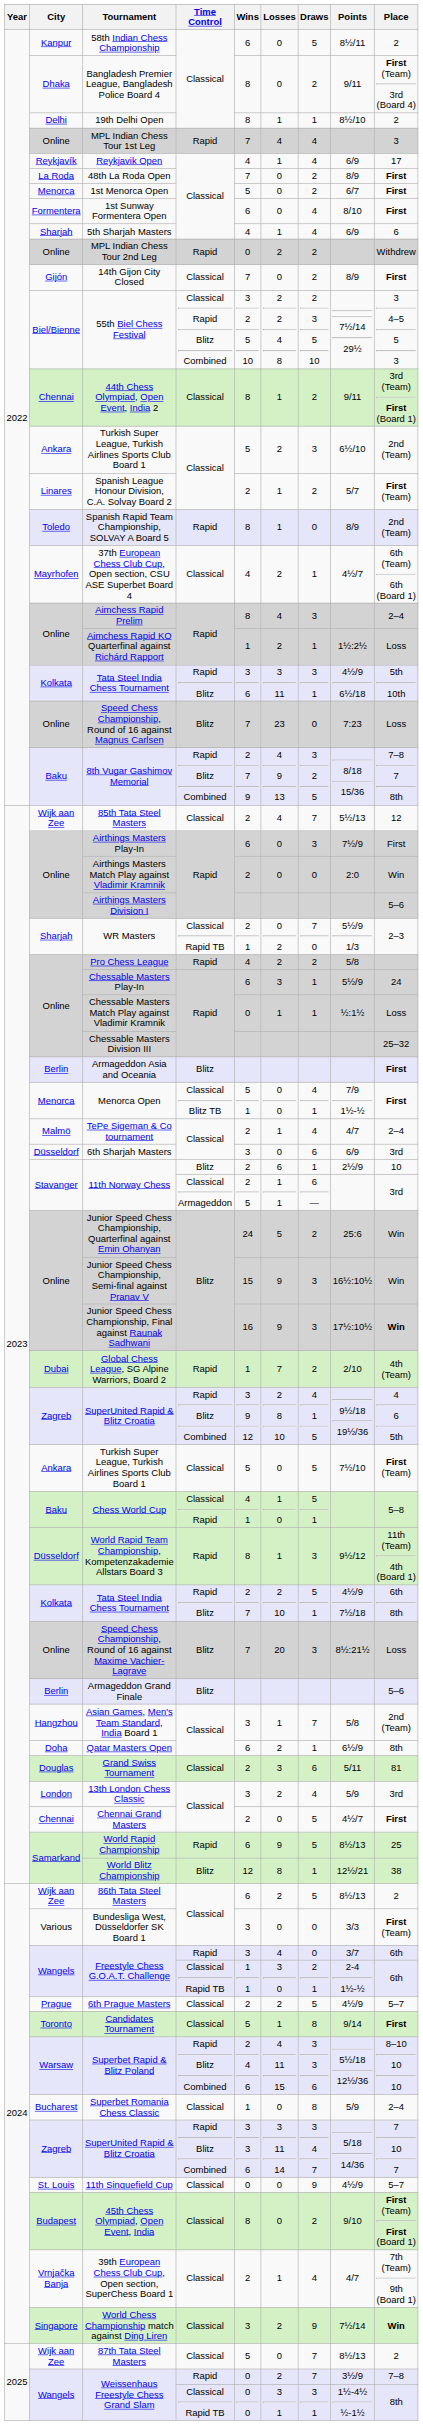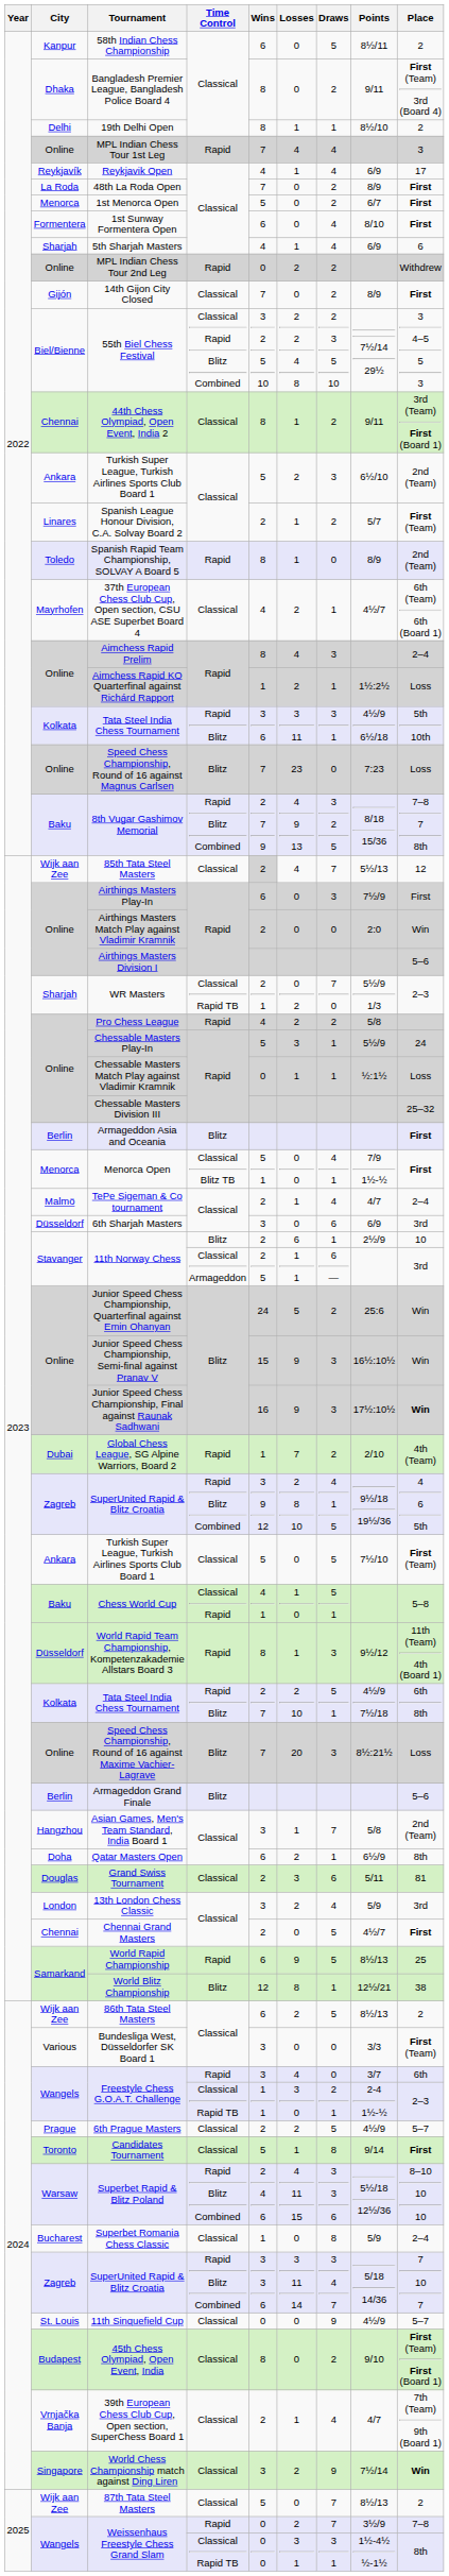85th Tata Steel Masters | Wins: no background -> lightgrey background
Chessable Masters Play-In | Wins: 6 -> 5
Freestyle Chess G.O.A.T. Challenge / Classical Rapid TB | Place: 6th -> 2–3
